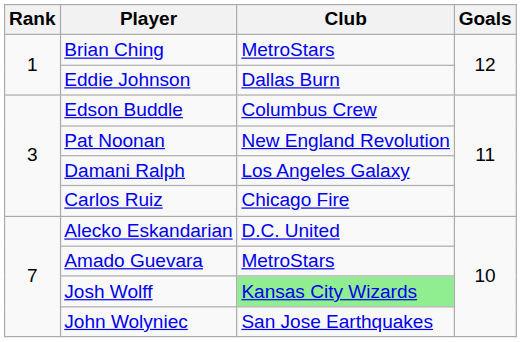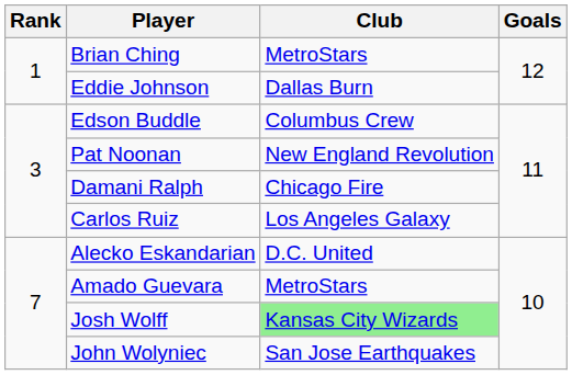Damani Ralph | Club: Los Angeles Galaxy -> Chicago Fire
Carlos Ruiz | Club: Chicago Fire -> Los Angeles Galaxy
